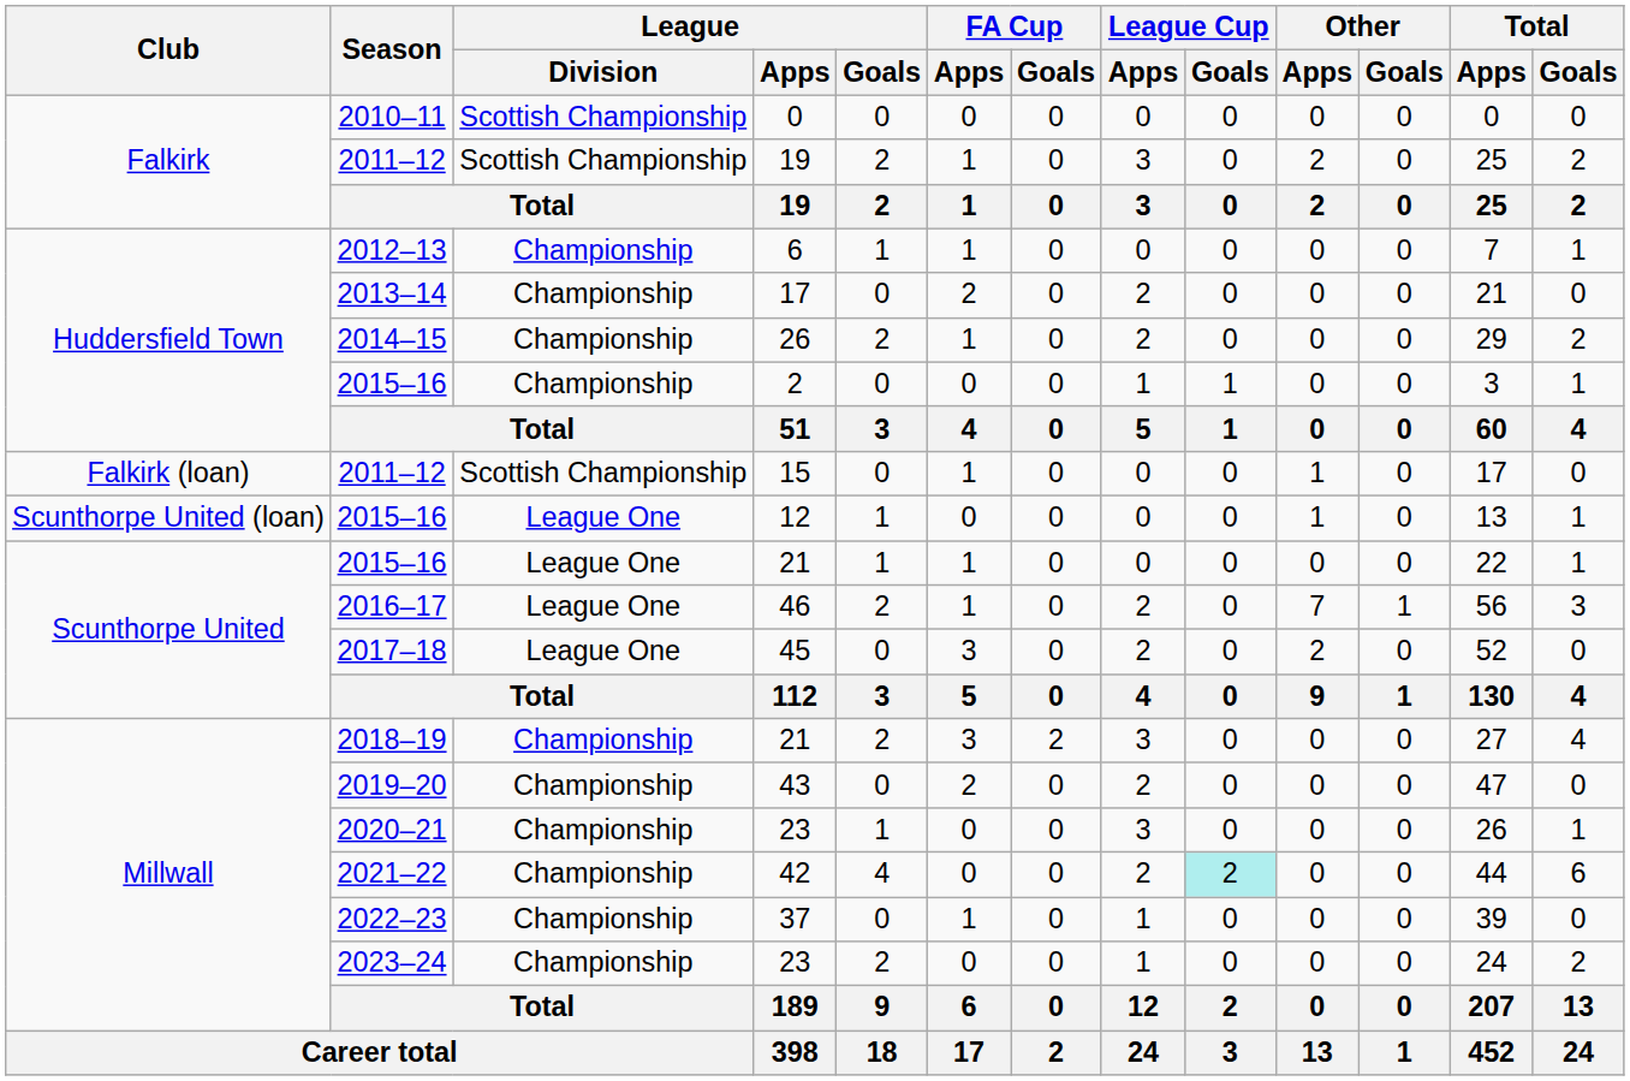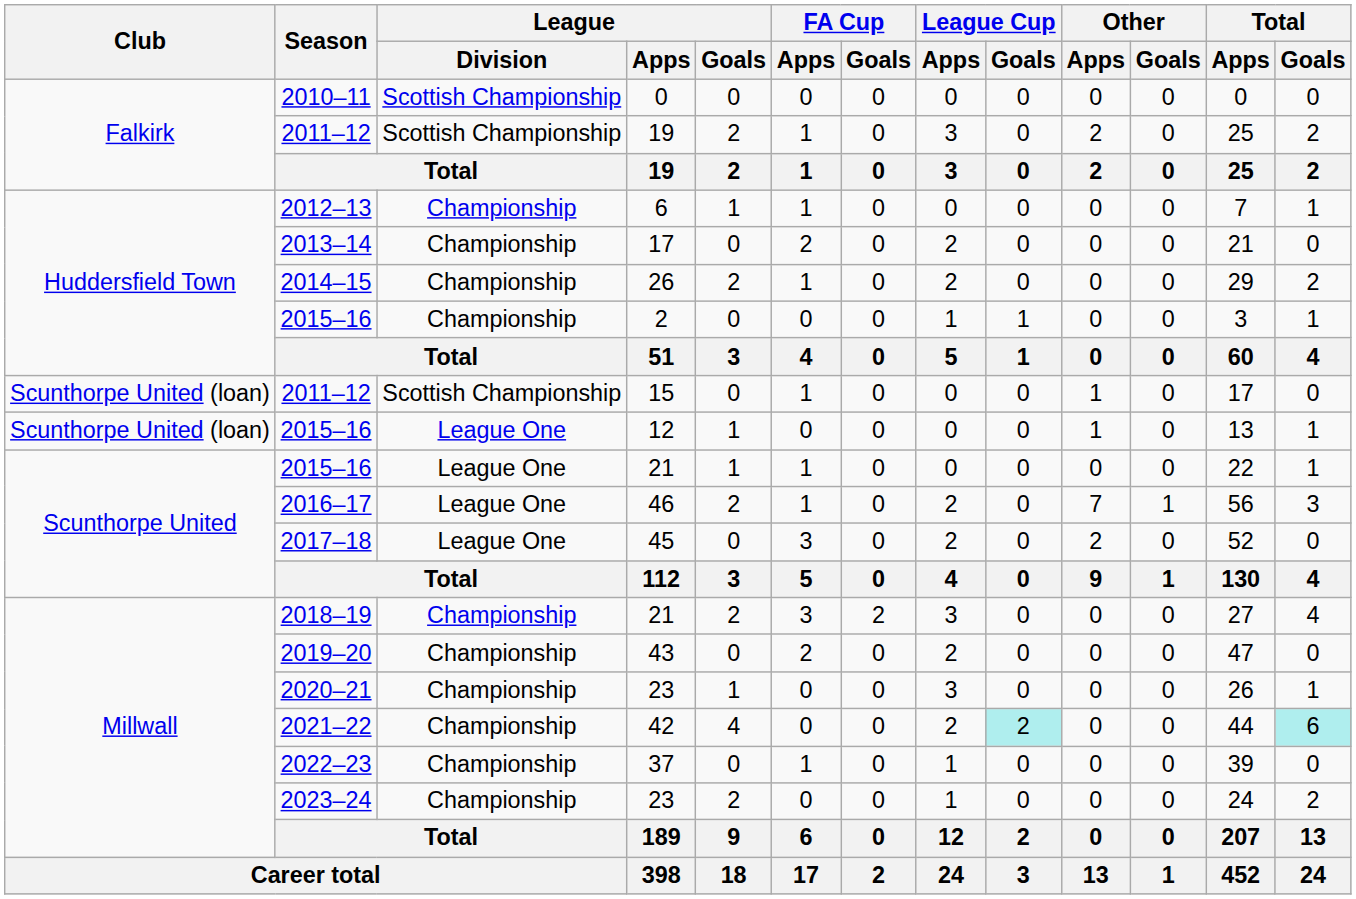15 | Club: Falkirk (loan) -> Scunthorpe United (loan)
42 | Total / Goals: no background -> paleturquoise background
